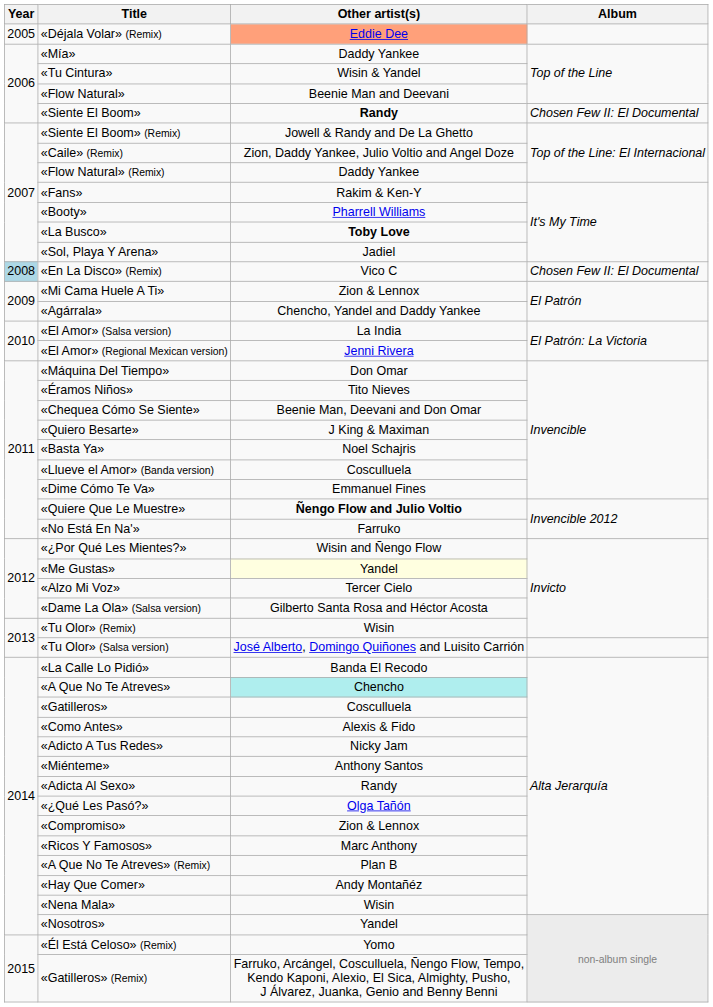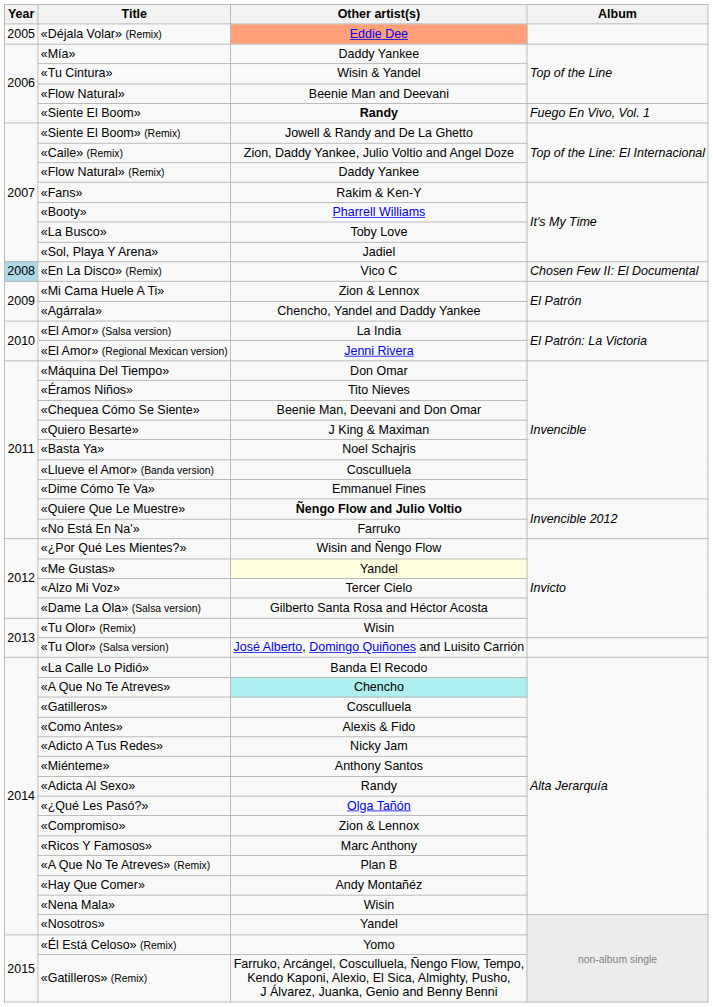«Siente El Boom» | Album: Chosen Few II: El Documental -> Fuego En Vivo, Vol. 1
«La Busco» | Other artist(s): bold -> normal
